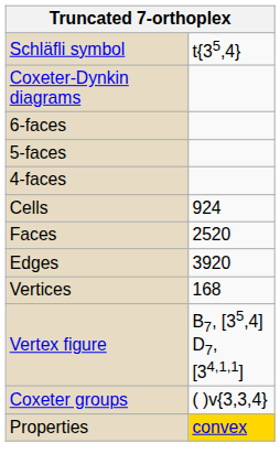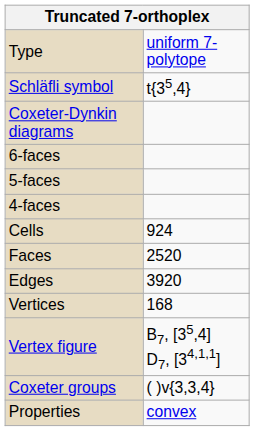+ row: Type | uniform 7-polytope
Properties | column 2: gold background -> no background
